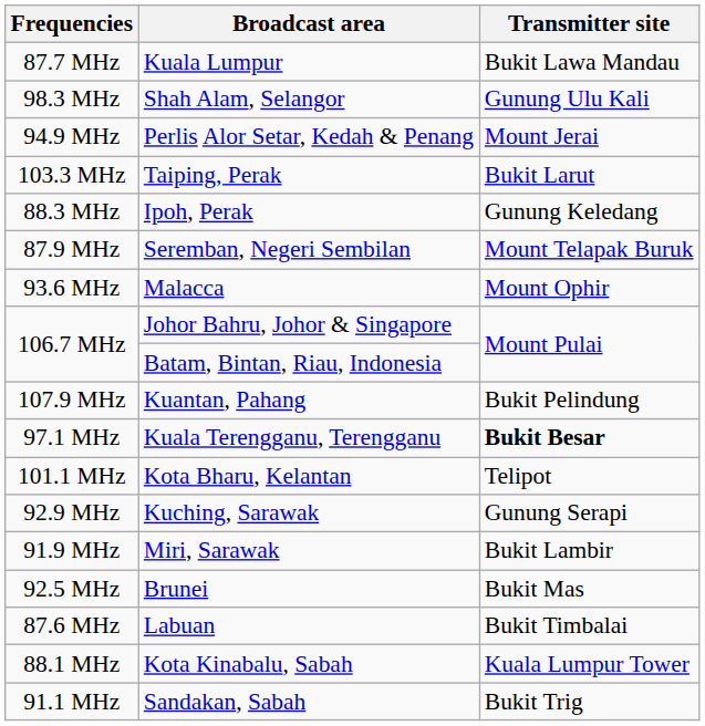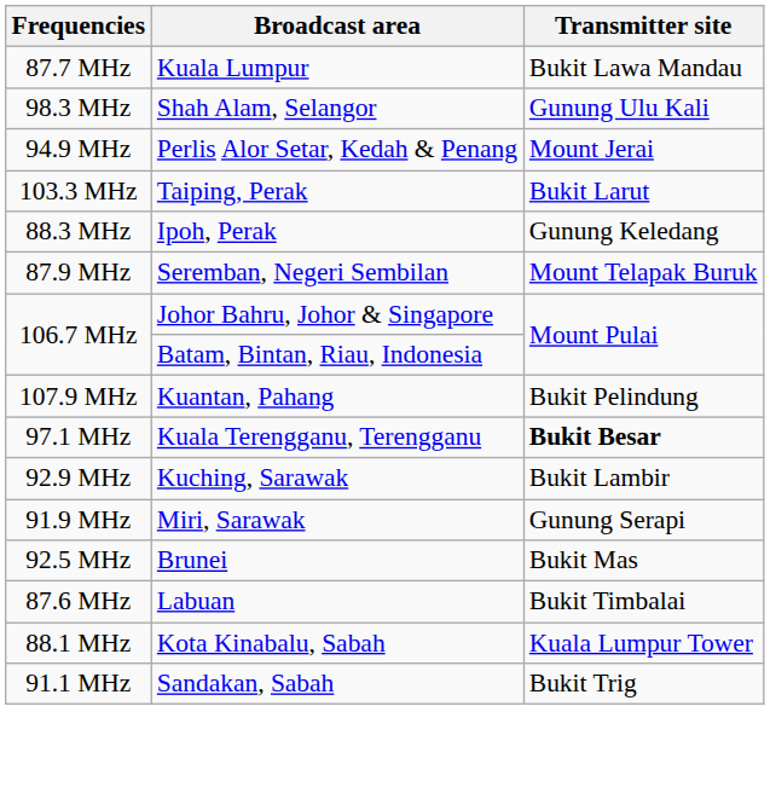- row: 93.6 MHz | Malacca | Mount Ophir
- row: 101.1 MHz | Kota Bharu, Kelantan | Telipot
Kuching, Sarawak | Transmitter site: Gunung Serapi -> Bukit Lambir
Miri, Sarawak | Transmitter site: Bukit Lambir -> Gunung Serapi
